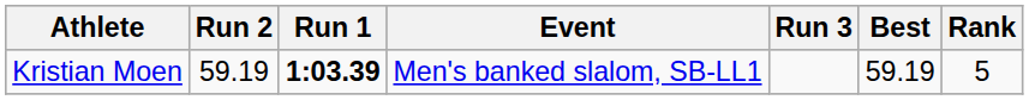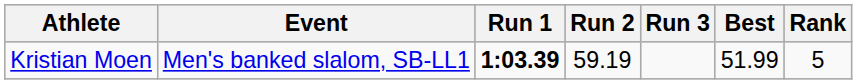columns swapped: Event <-> Run 2
Kristian Moen | Best: 59.19 -> 51.99
